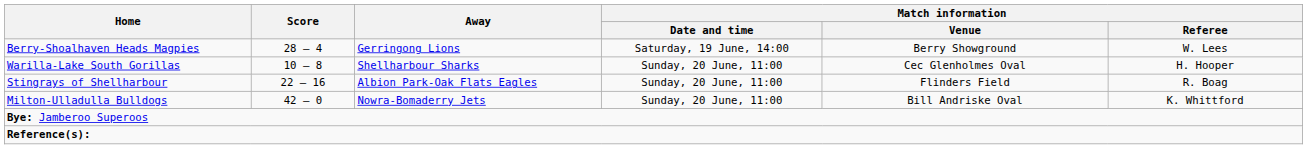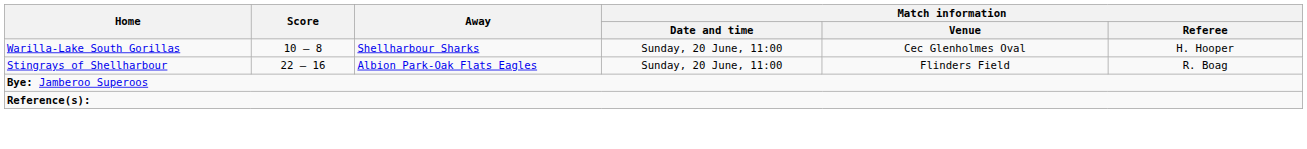- row: Berry-Shoalhaven Heads Magpies | 28 – 4 | Gerringong Lions | Saturday, 19 June, 14:00 | Berry Showground | W. Lees
- row: Milton-Ulladulla Bulldogs | 42 – 0 | Nowra-Bomaderry Jets | Sunday, 20 June, 11:00 | Bill Andriske Oval | K. Whittford
